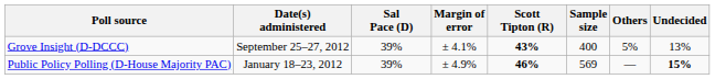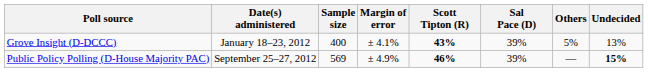columns swapped: Sample size <-> Sal Pace (D)
Grove Insight (D-DCCC) | Date(s) administered: September 25–27, 2012 -> January 18–23, 2012
Public Policy Polling (D-House Majority PAC) | Date(s) administered: January 18–23, 2012 -> September 25–27, 2012
